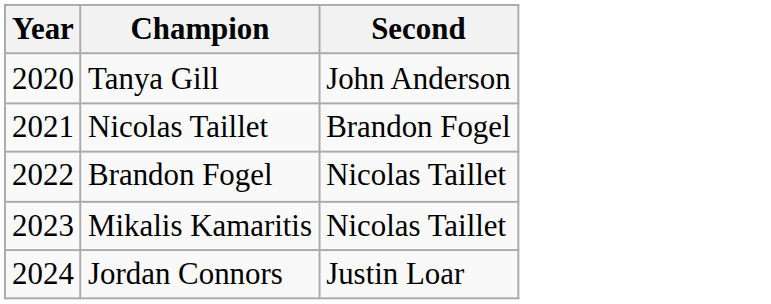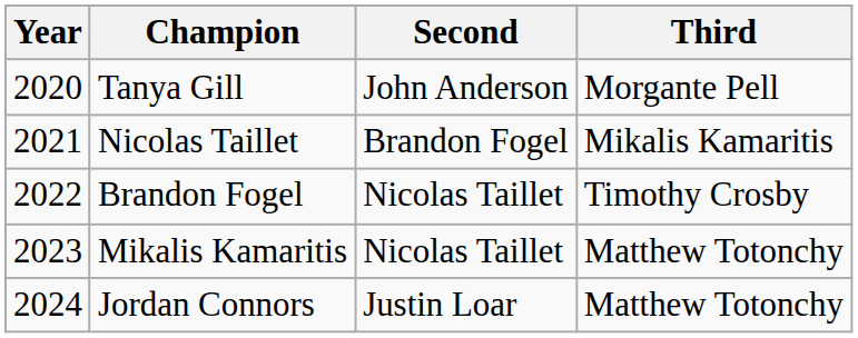+ column: Third | Morgante Pell | Mikalis Kamaritis | Timothy Crosby | Matthew Totonchy | Matthew Totonchy
